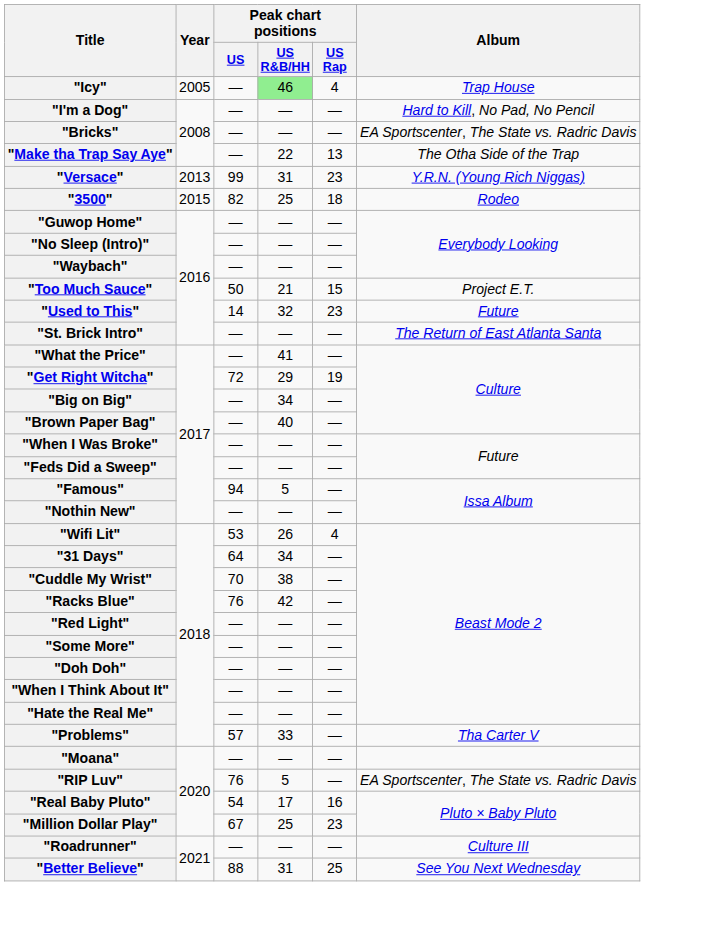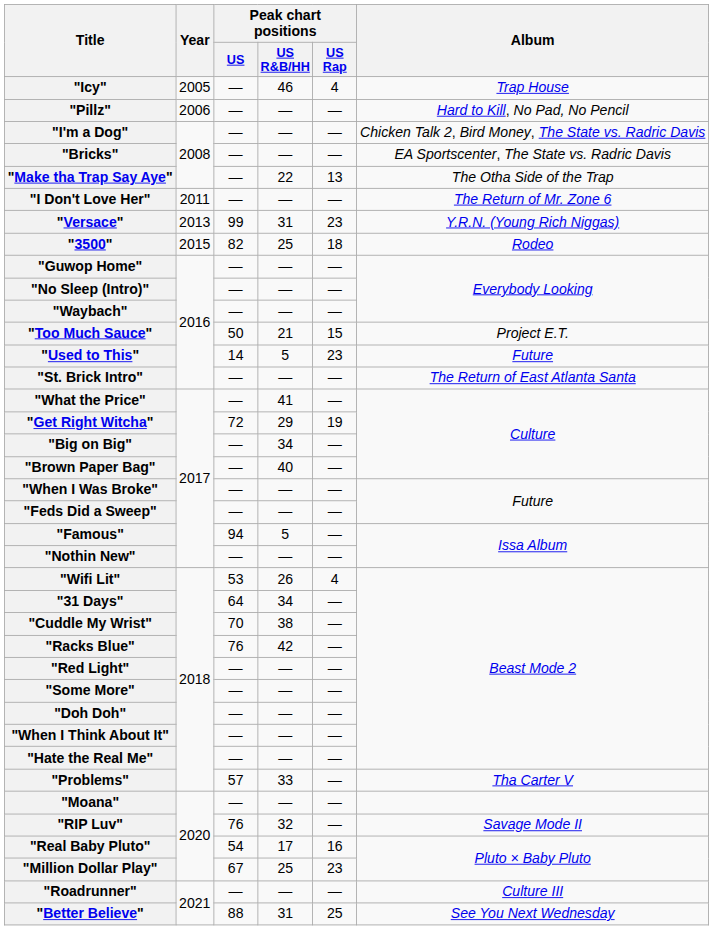"Icy" | Peak chart positions / US R&B/HH: lightgreen background -> no background
+ row: "Pillz" | 2006 | — | — | — | Hard to Kill, No Pad, No Pencil
"I'm a Dog" | Album: Hard to Kill, No Pad, No Pencil -> Chicken Talk 2, Bird Money, The State vs. Radric Davis
+ row: "I Don't Love Her" | 2011 | — | — | — | The Return of Mr. Zone 6
"Used to This" | Peak chart positions / US R&B/HH: 32 -> 5
"RIP Luv" | Peak chart positions / US R&B/HH: 5 -> 32
"RIP Luv" | Album: EA Sportscenter, The State vs. Radric Davis -> Savage Mode II
